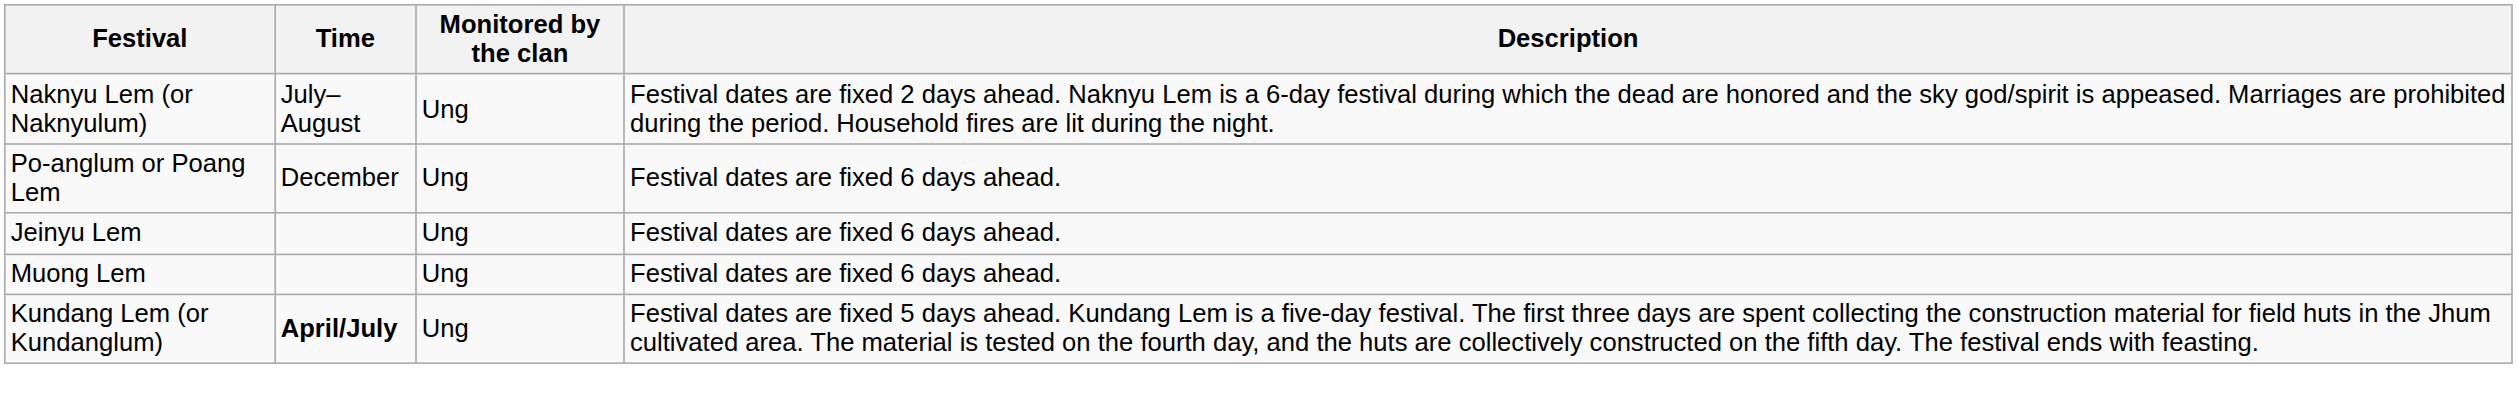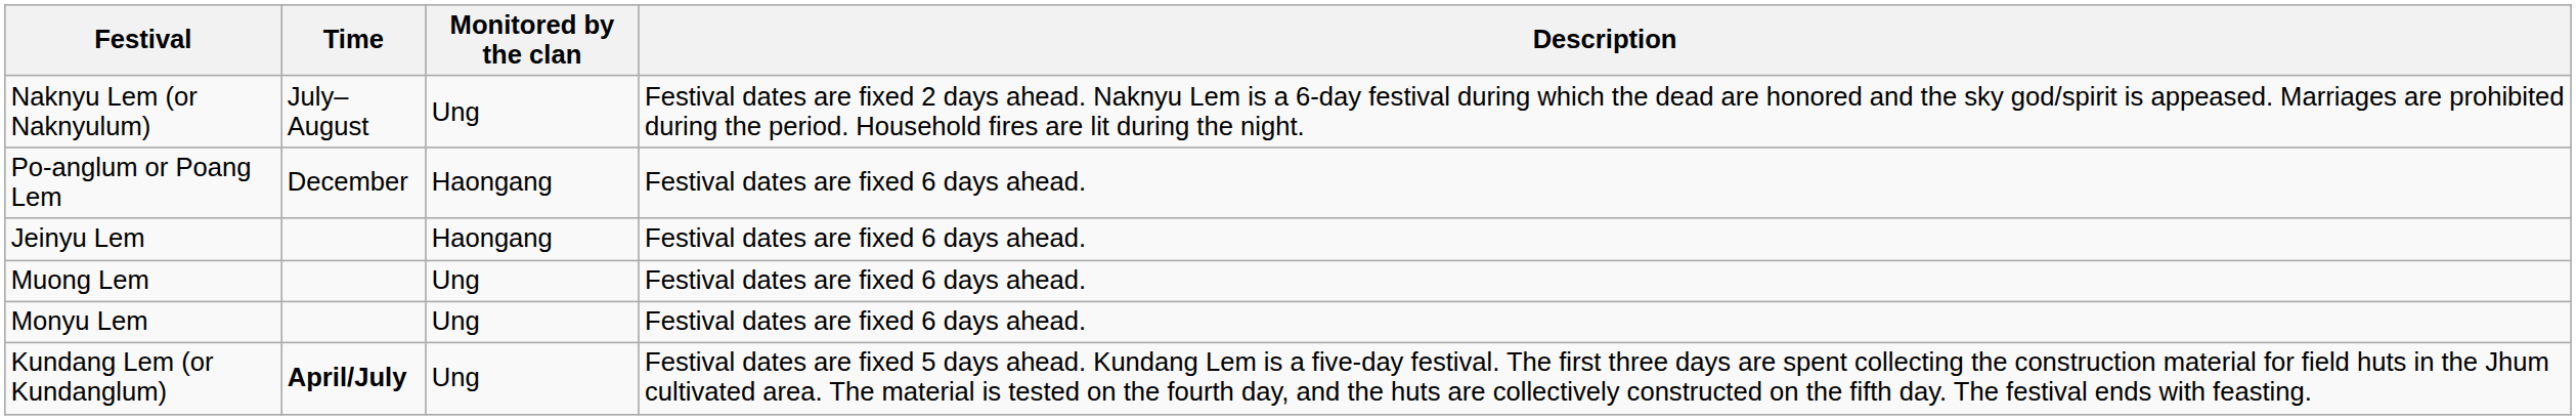Po-anglum or Poang Lem | Monitored by the clan: Ung -> Haongang
Jeinyu Lem | Monitored by the clan: Ung -> Haongang
+ row: Monyu Lem | Ung | Festival dates are fixed 6 days ahead.
